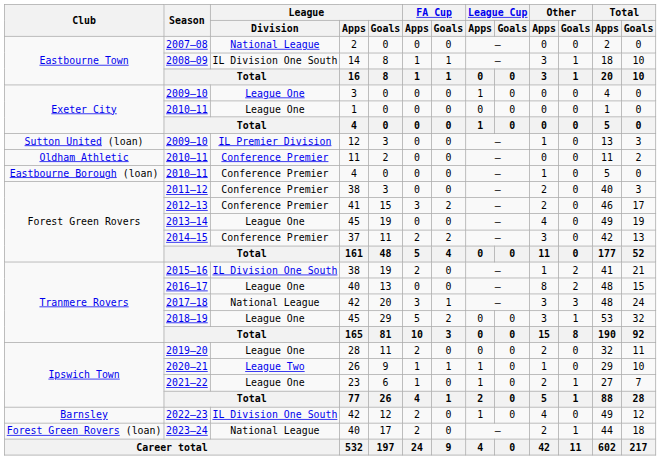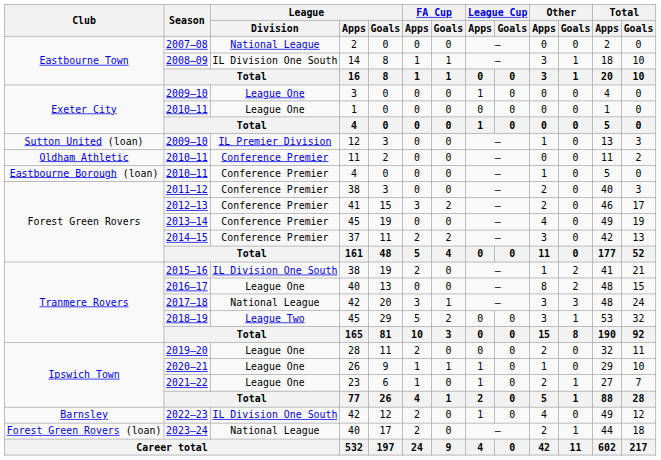2013–14 | League / Division: League One -> Conference Premier
2018–19 | League / Division: League One -> League Two
2020–21 | League / Division: League Two -> League One
